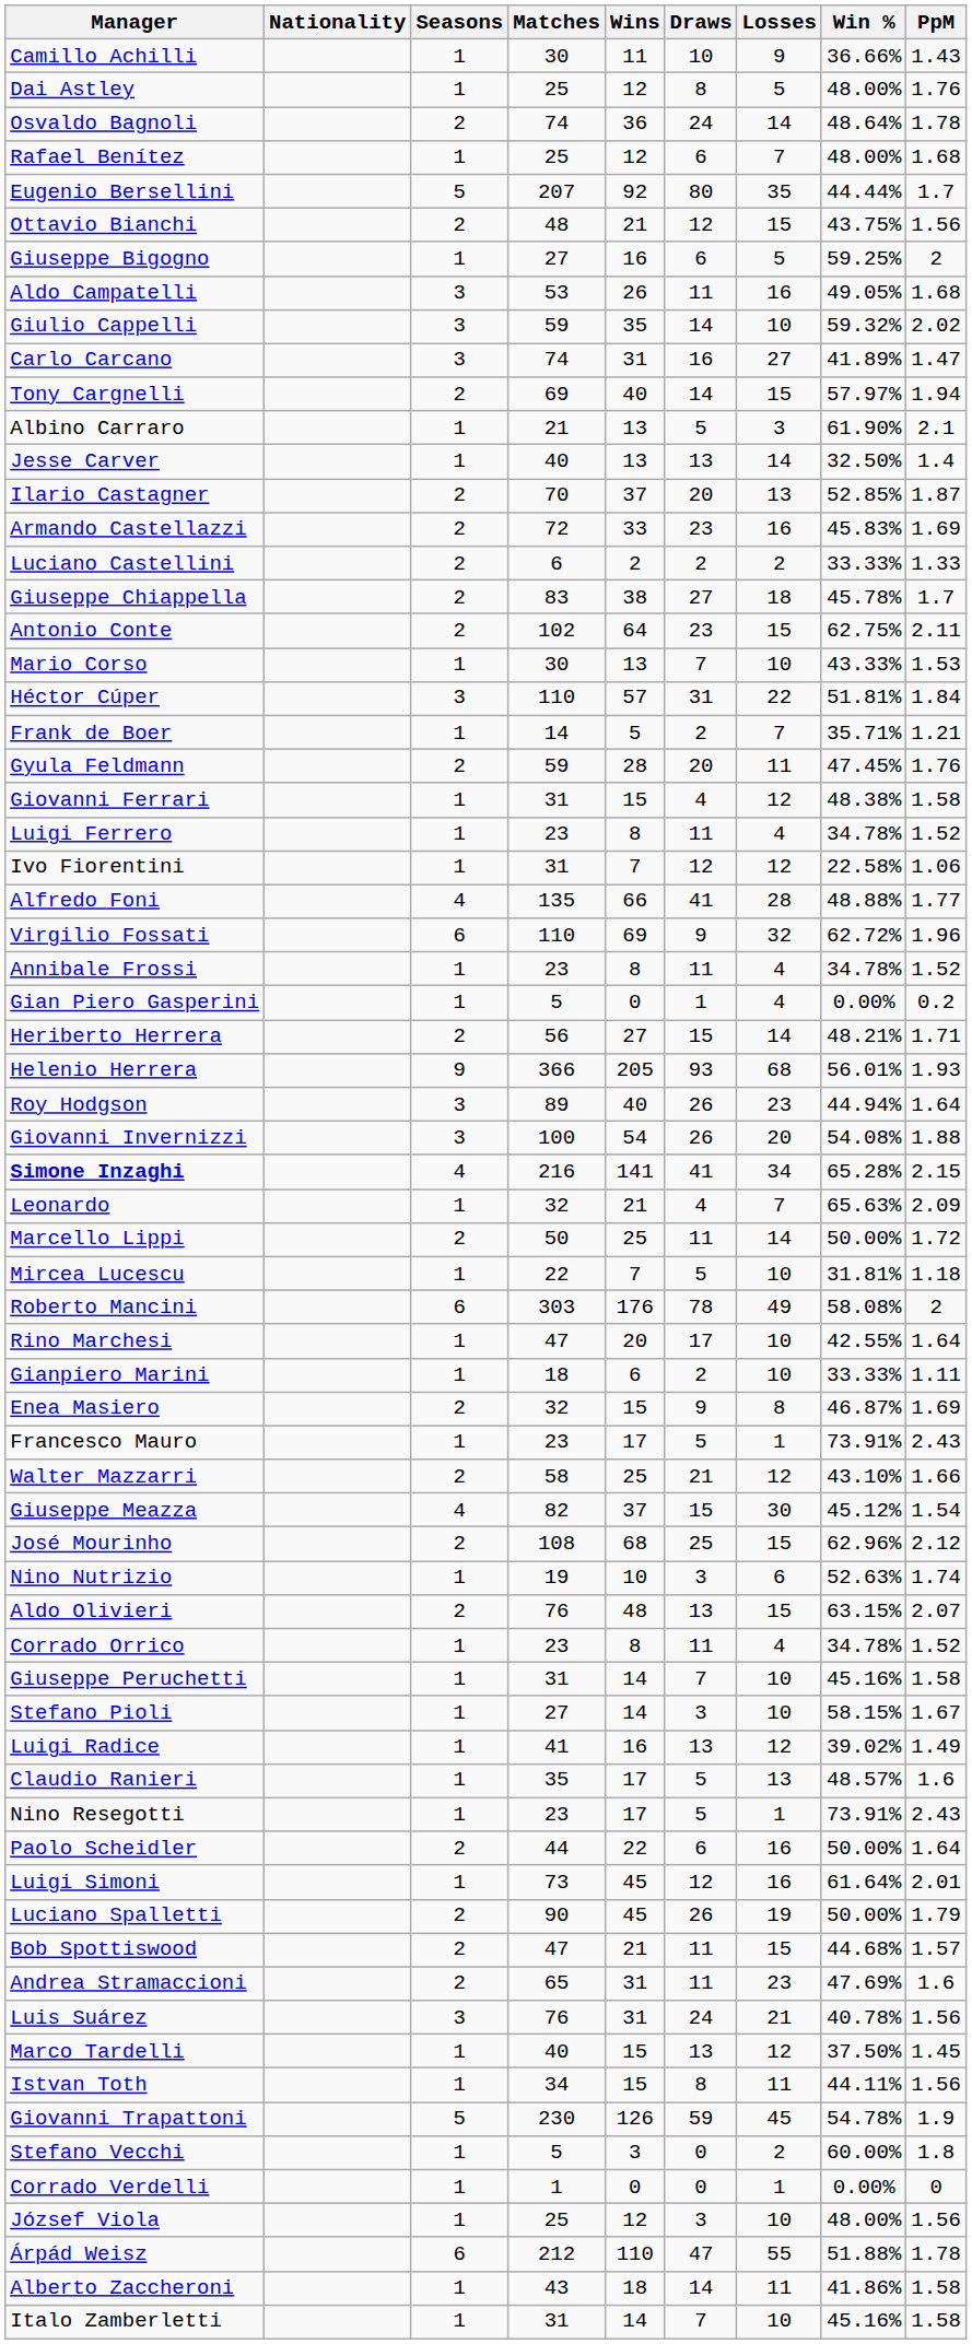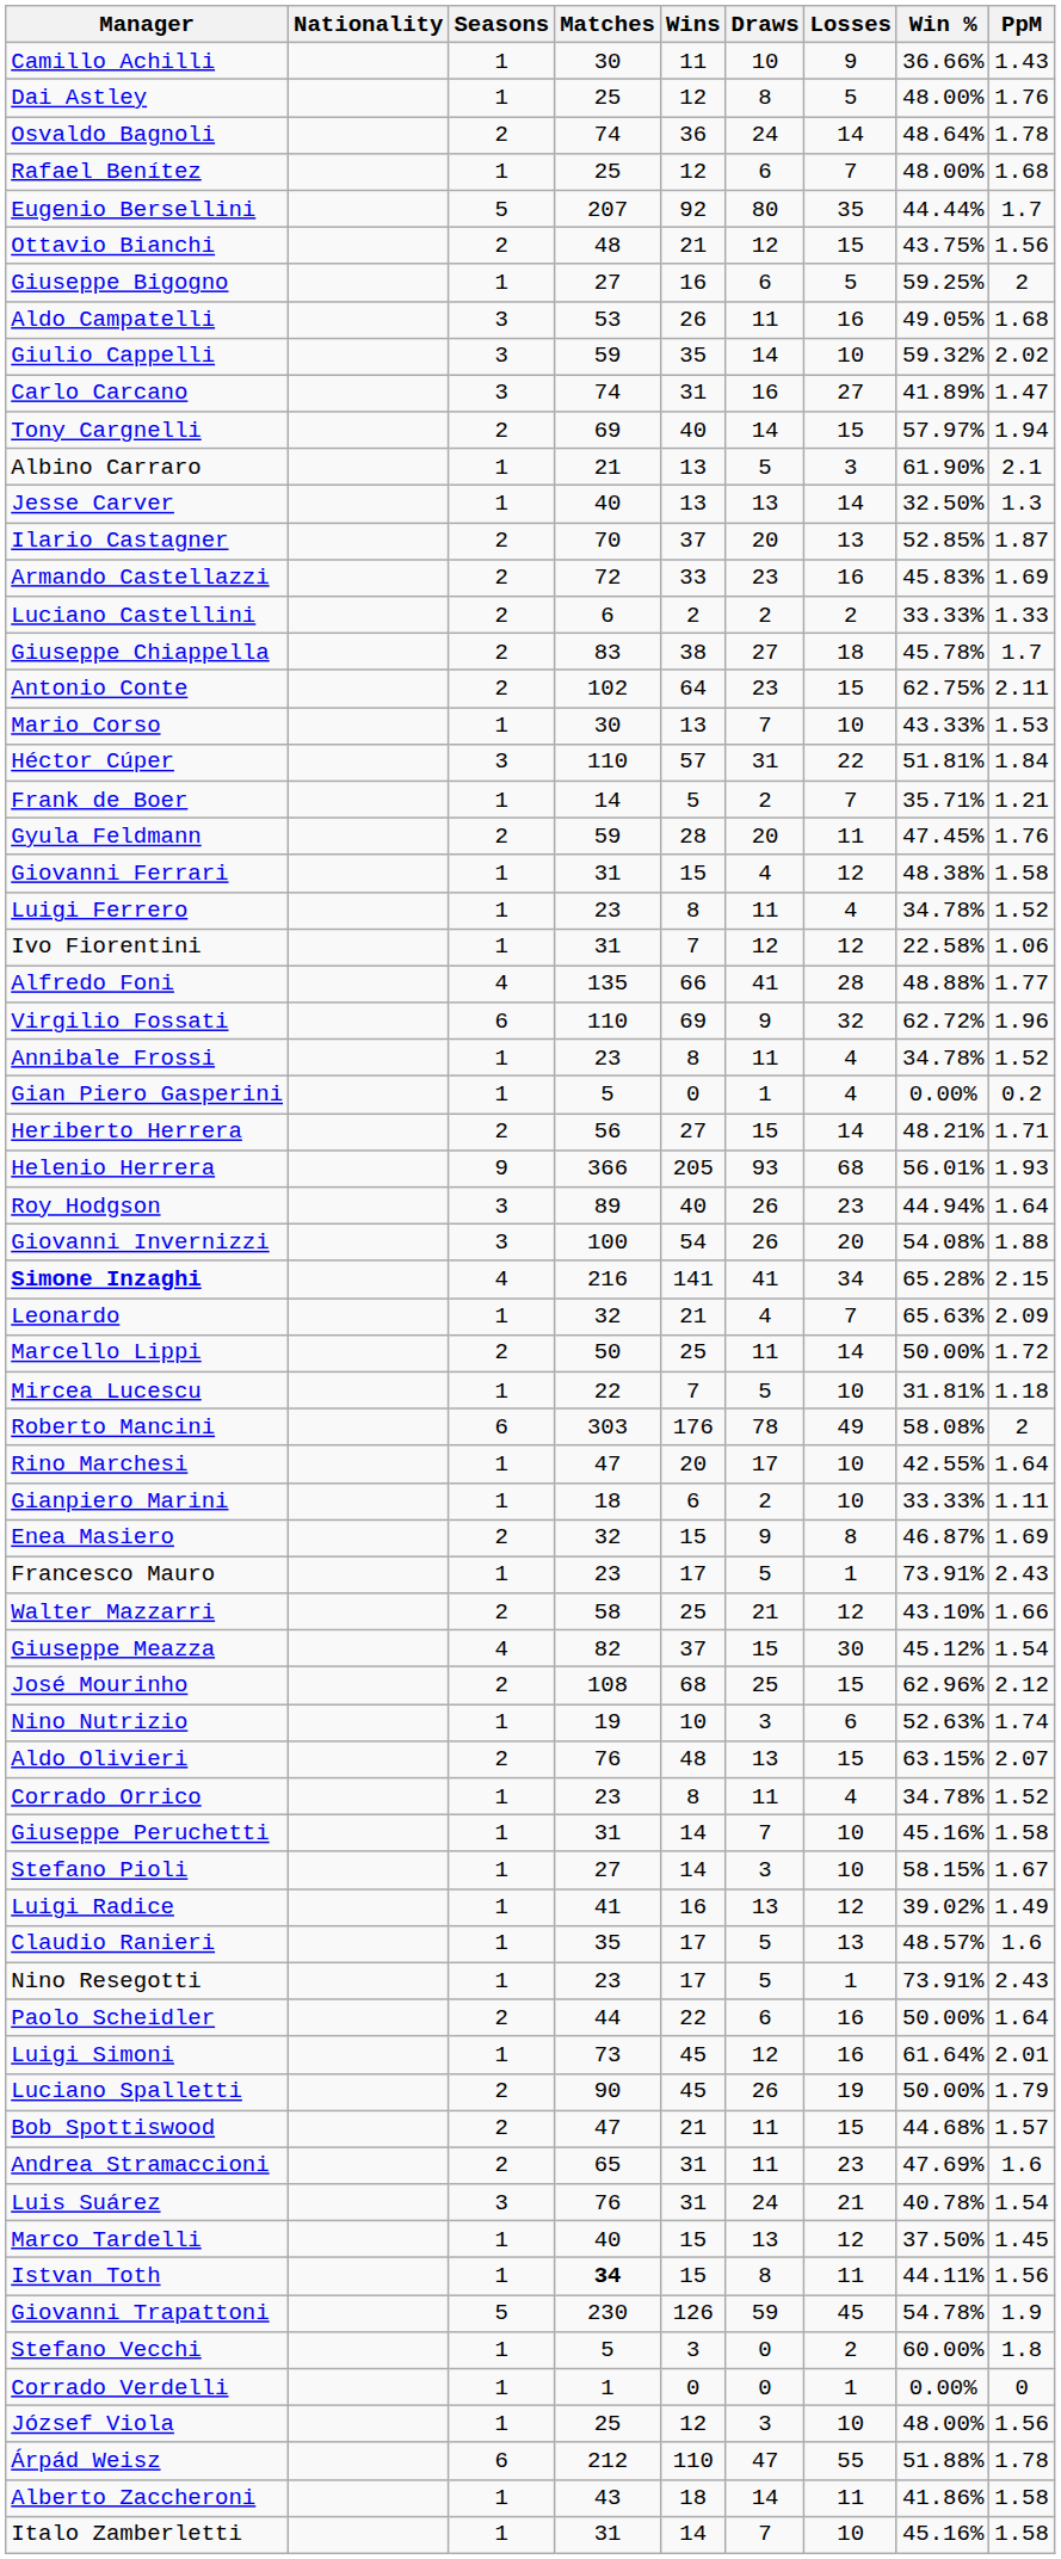Jesse Carver | PpM: 1.4 -> 1.3
Luis Suárez | PpM: 1.56 -> 1.54
Istvan Toth | Matches: normal -> bold
